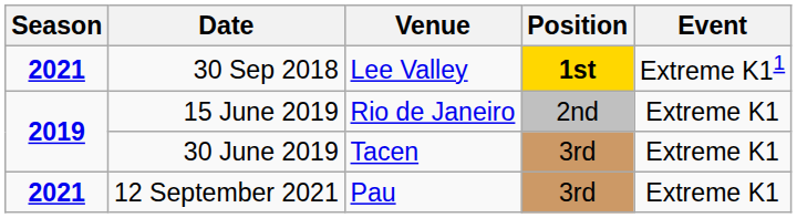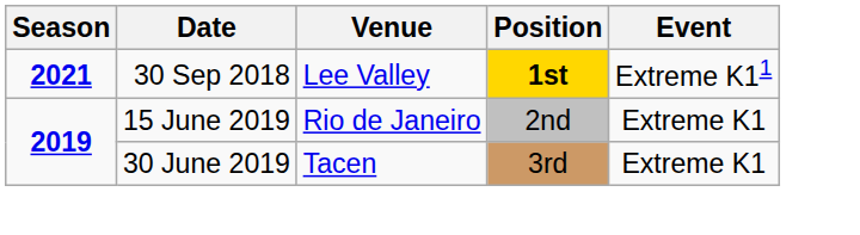- row: 2021 | 12 September 2021 | Pau | 3rd | Extreme K1
